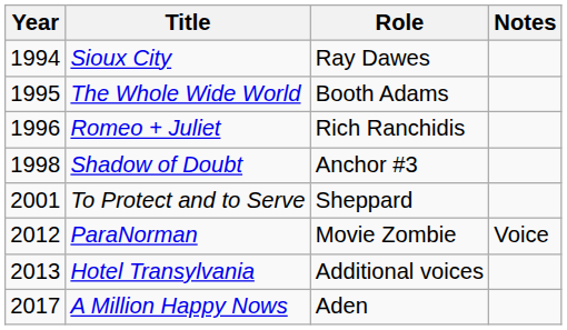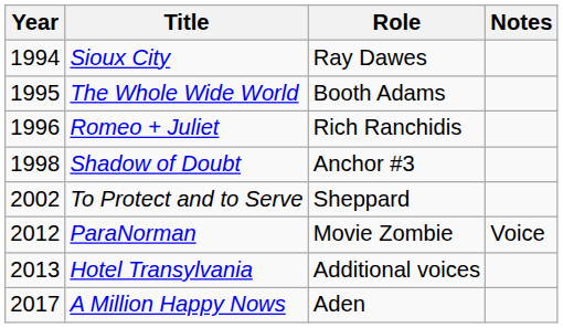To Protect and to Serve | Year: 2001 -> 2002
